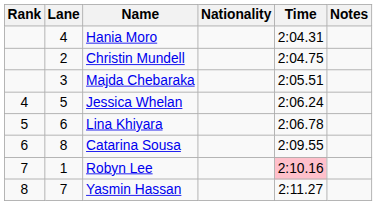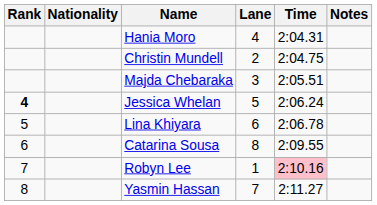columns swapped: Lane <-> Nationality
Jessica Whelan | Rank: normal -> bold
